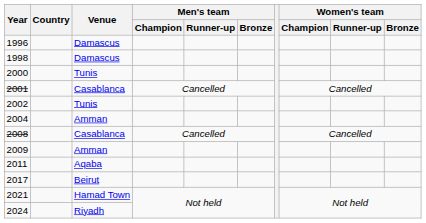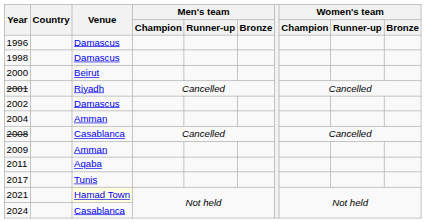2000 | Venue: Tunis -> Beirut
2001 | Venue: Casablanca -> Riyadh
2002 | Venue: Tunis -> Damascus
2017 | Venue: Beirut -> Tunis
2021 | Venue: no background -> lightyellow background
2024 | Venue: Riyadh -> Casablanca
